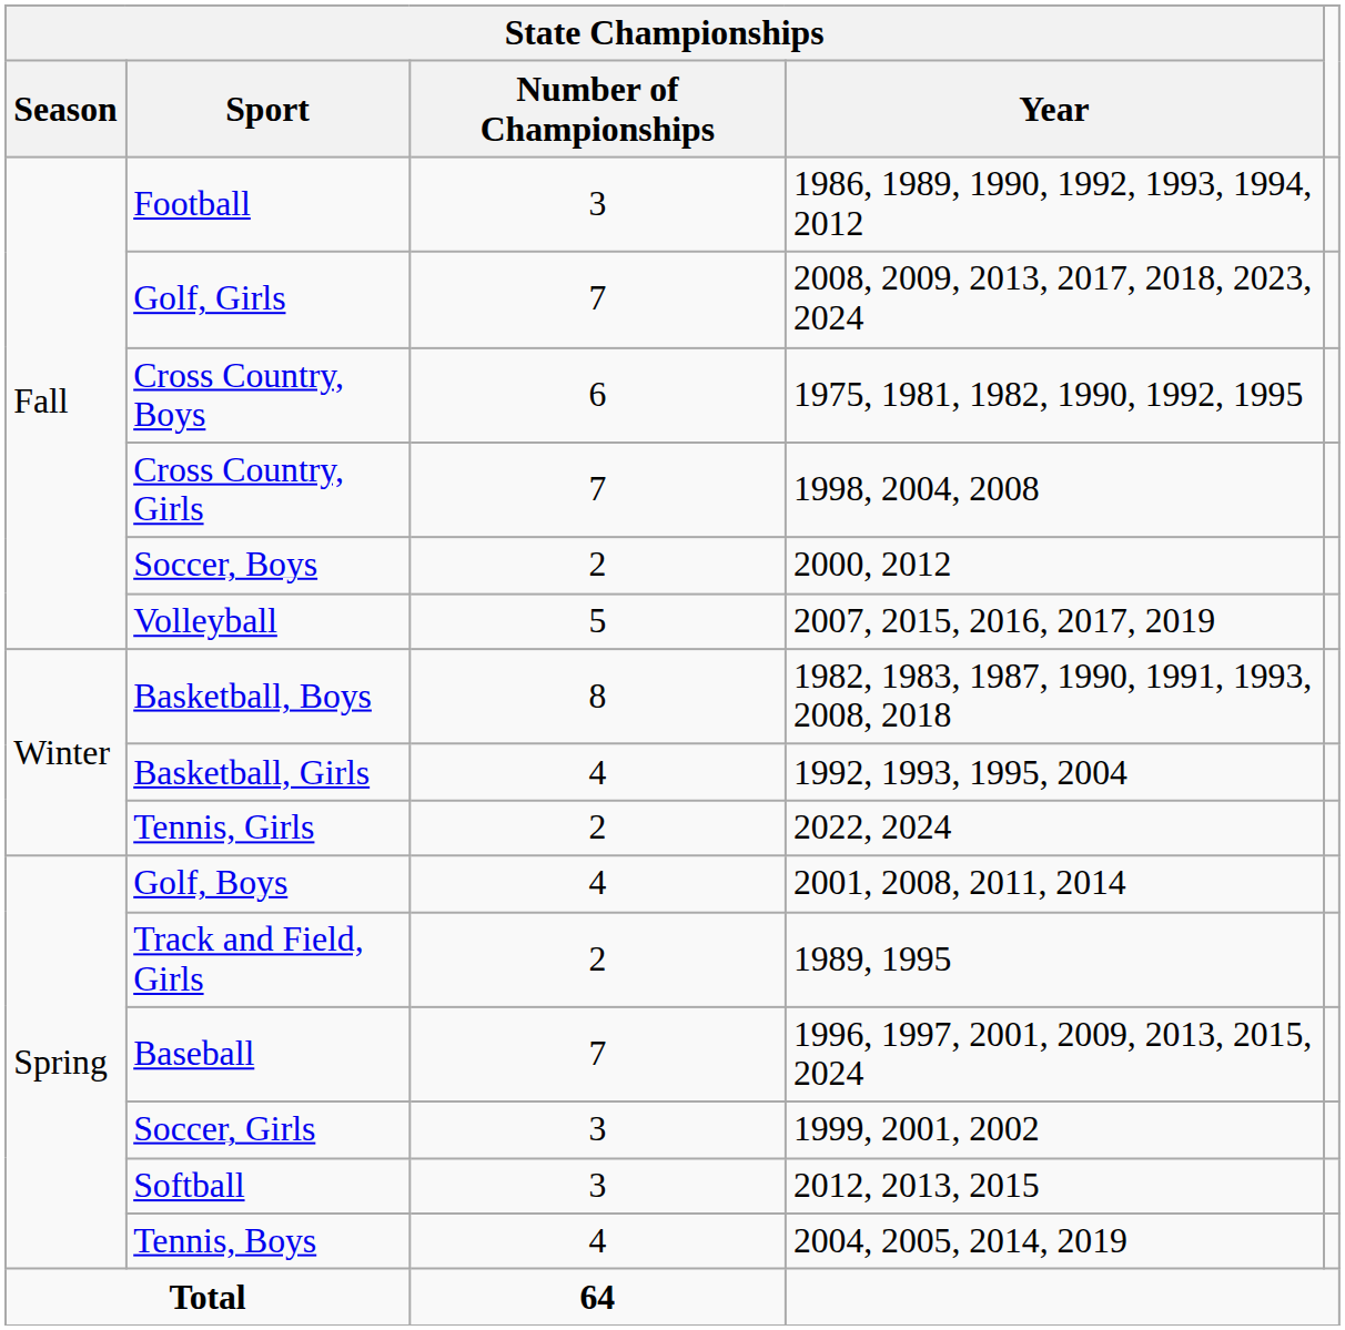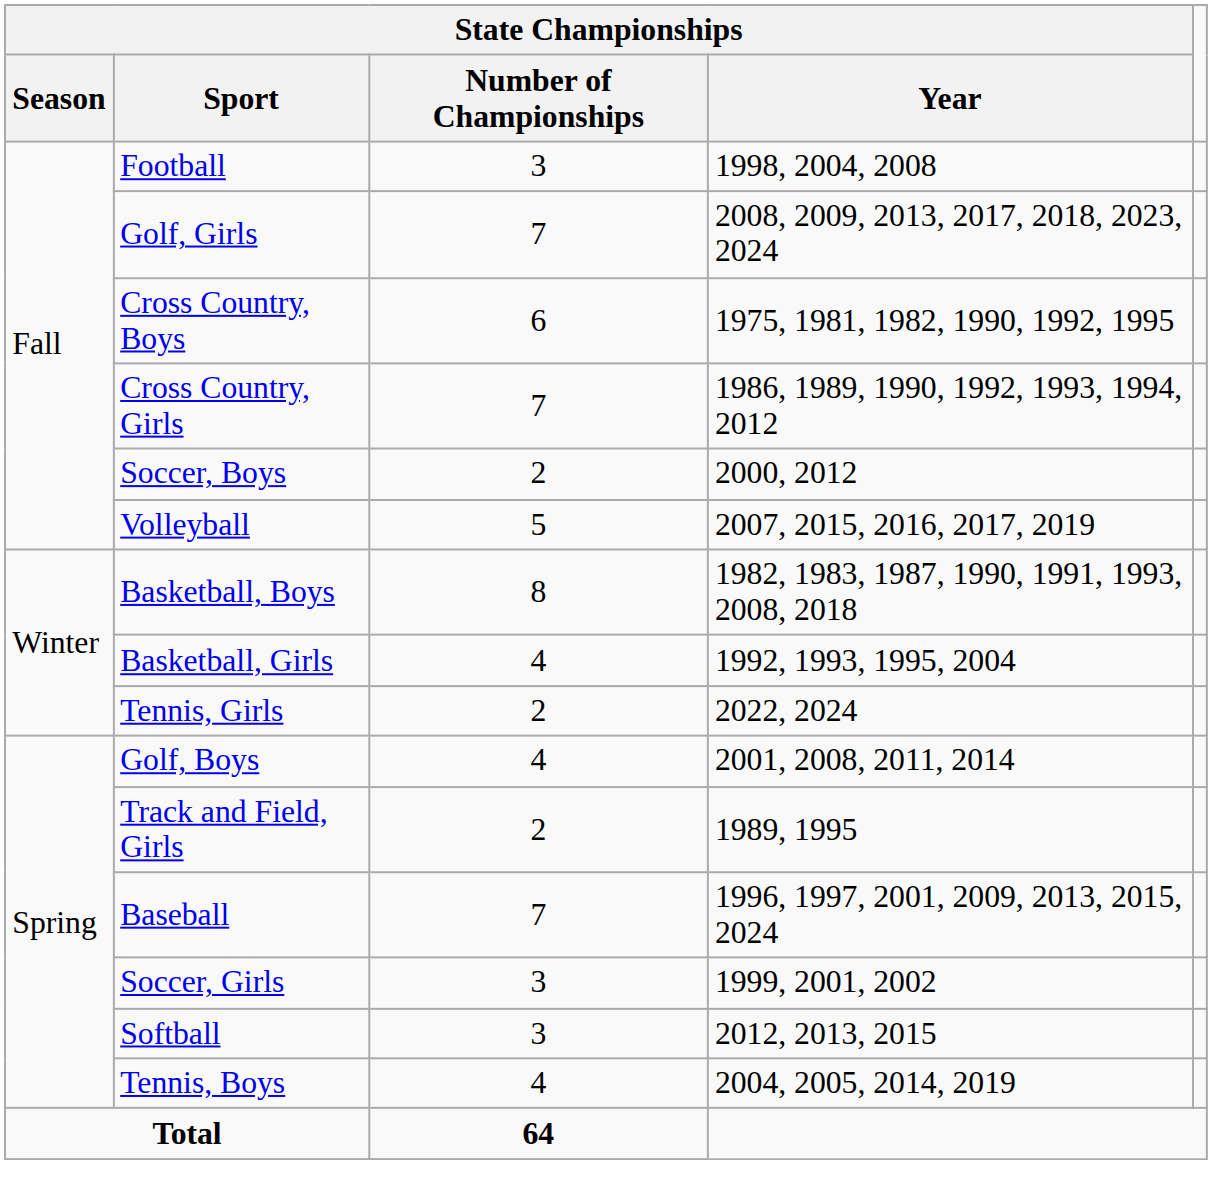Football | State Championships / Year: 1986, 1989, 1990, 1992, 1993, 1994, 2012 -> 1998, 2004, 2008
Cross Country, Girls | State Championships / Year: 1998, 2004, 2008 -> 1986, 1989, 1990, 1992, 1993, 1994, 2012
